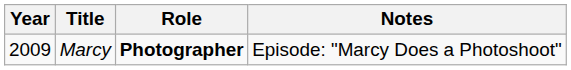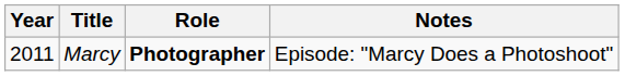Marcy | Year: 2009 -> 2011
